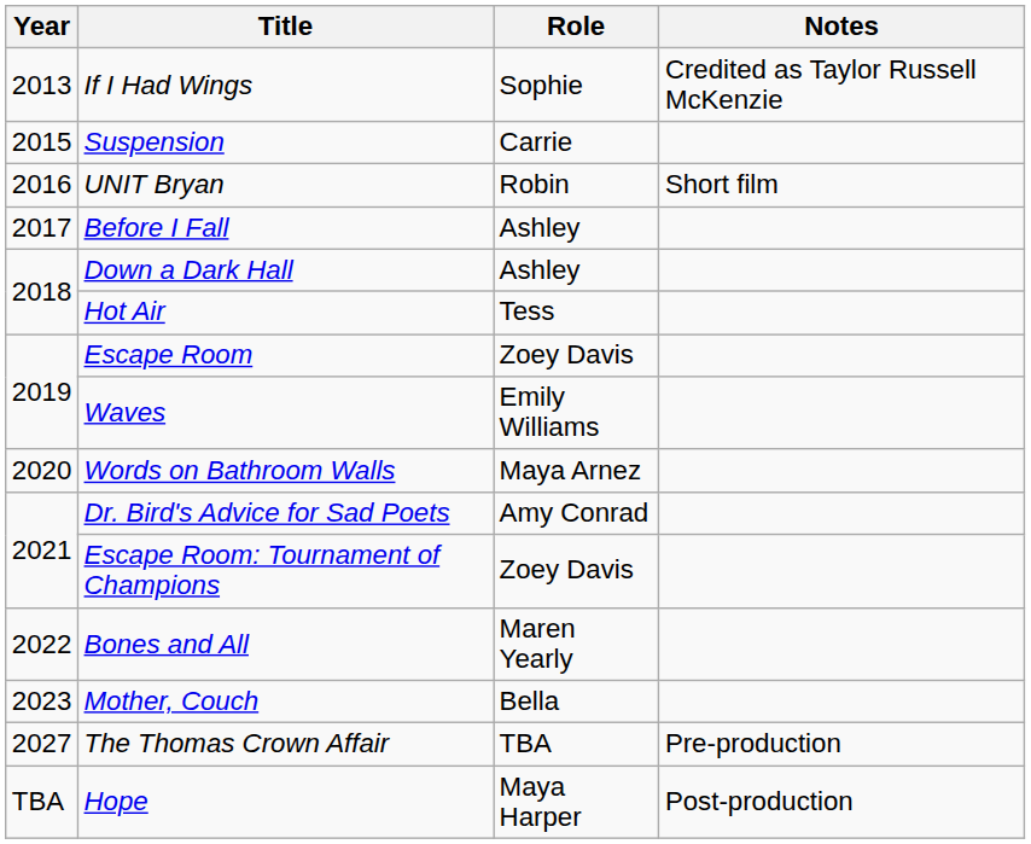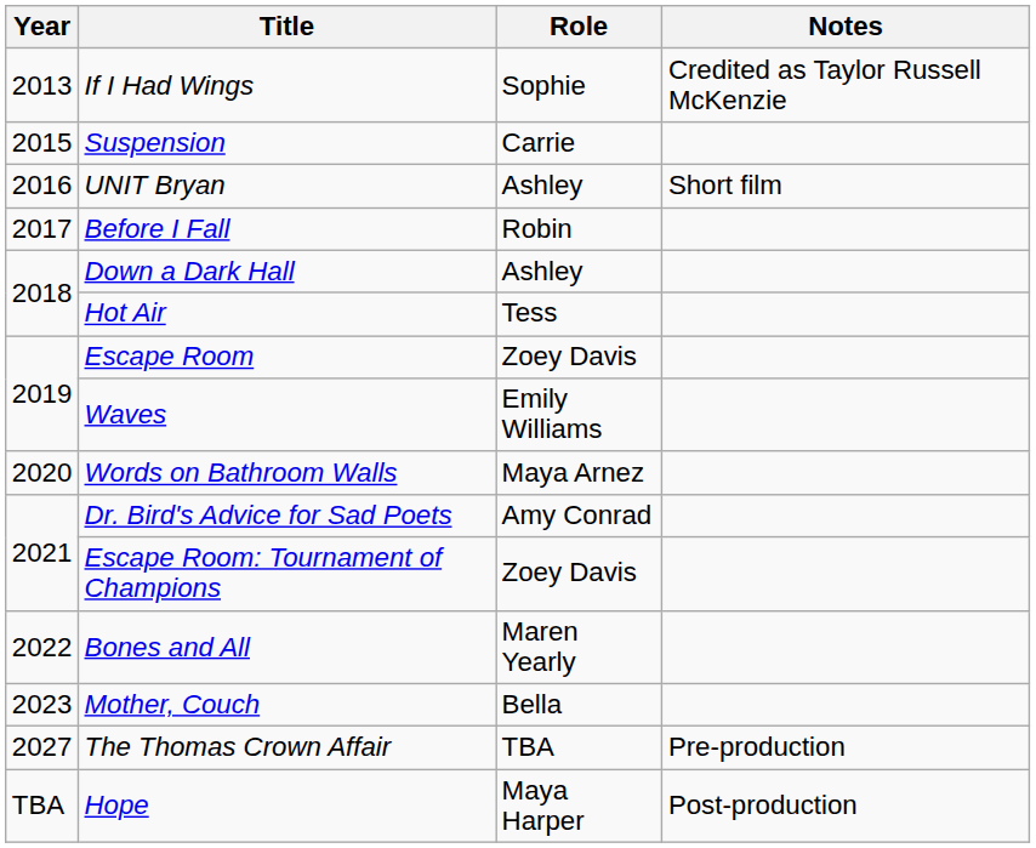UNIT Bryan | Role: Robin -> Ashley
Before I Fall | Role: Ashley -> Robin
